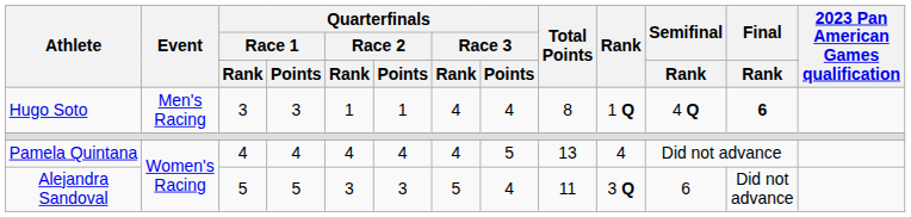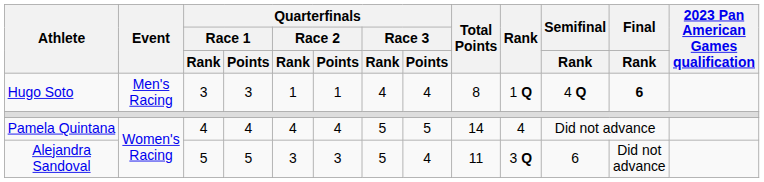Pamela Quintana | Quarterfinals / Race 3 / Rank: 4 -> 5
Pamela Quintana | Total Points: 13 -> 14
